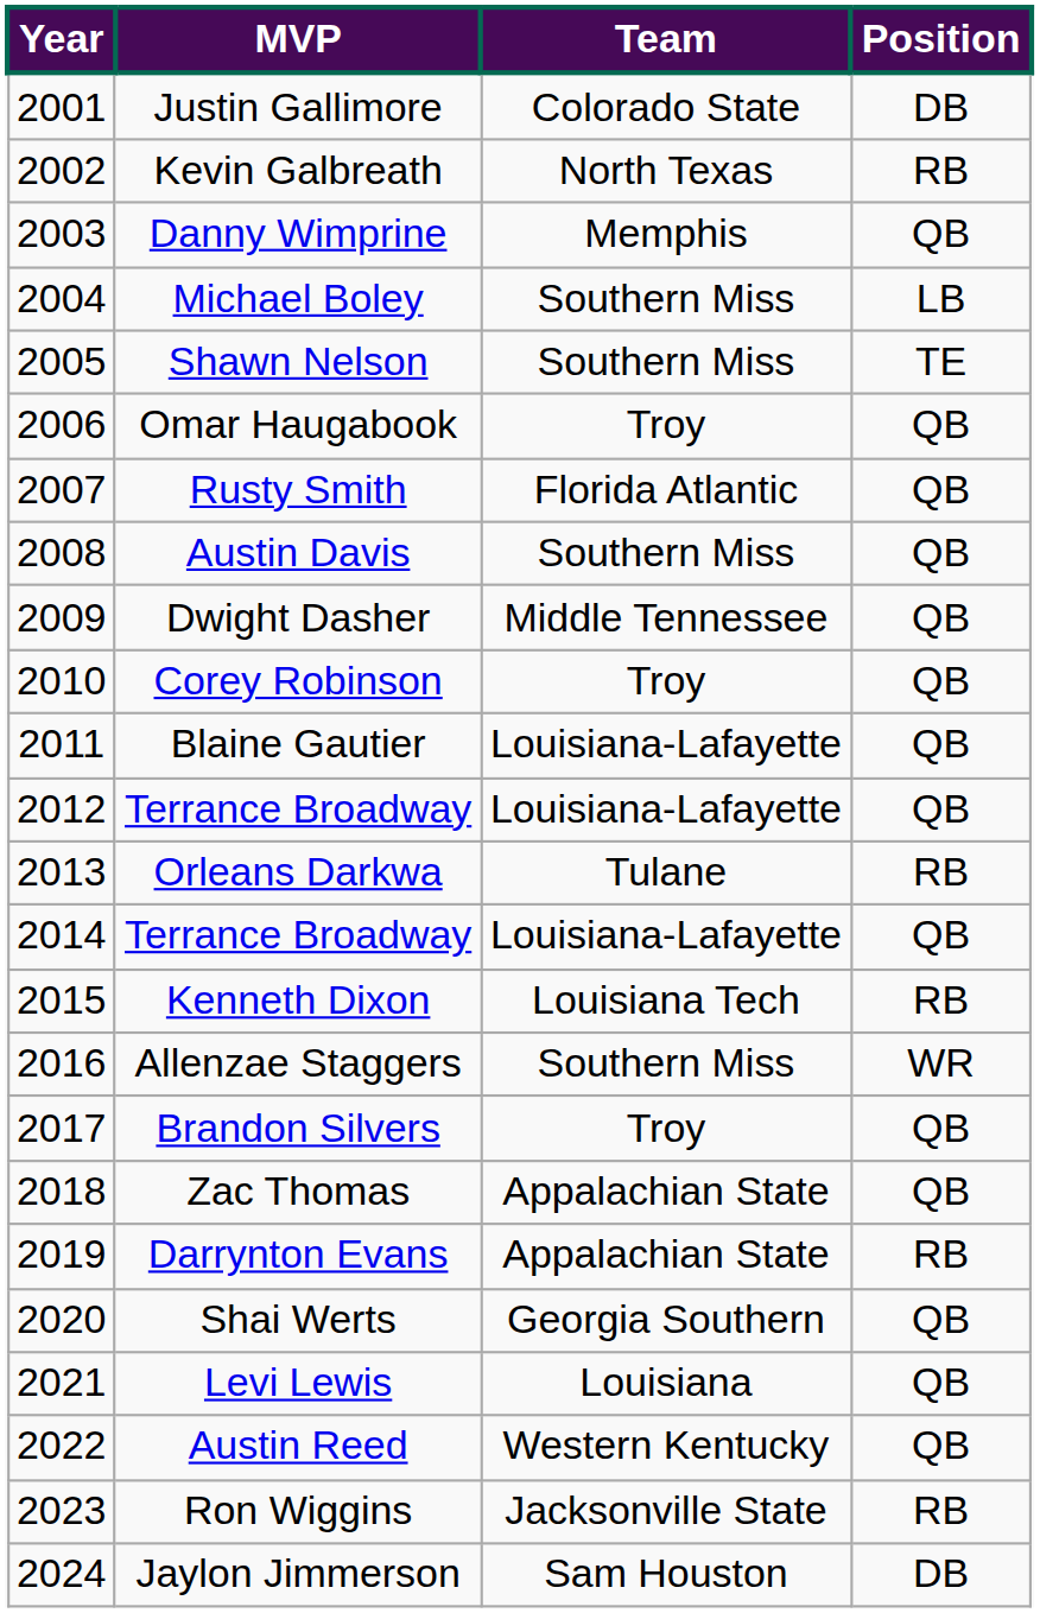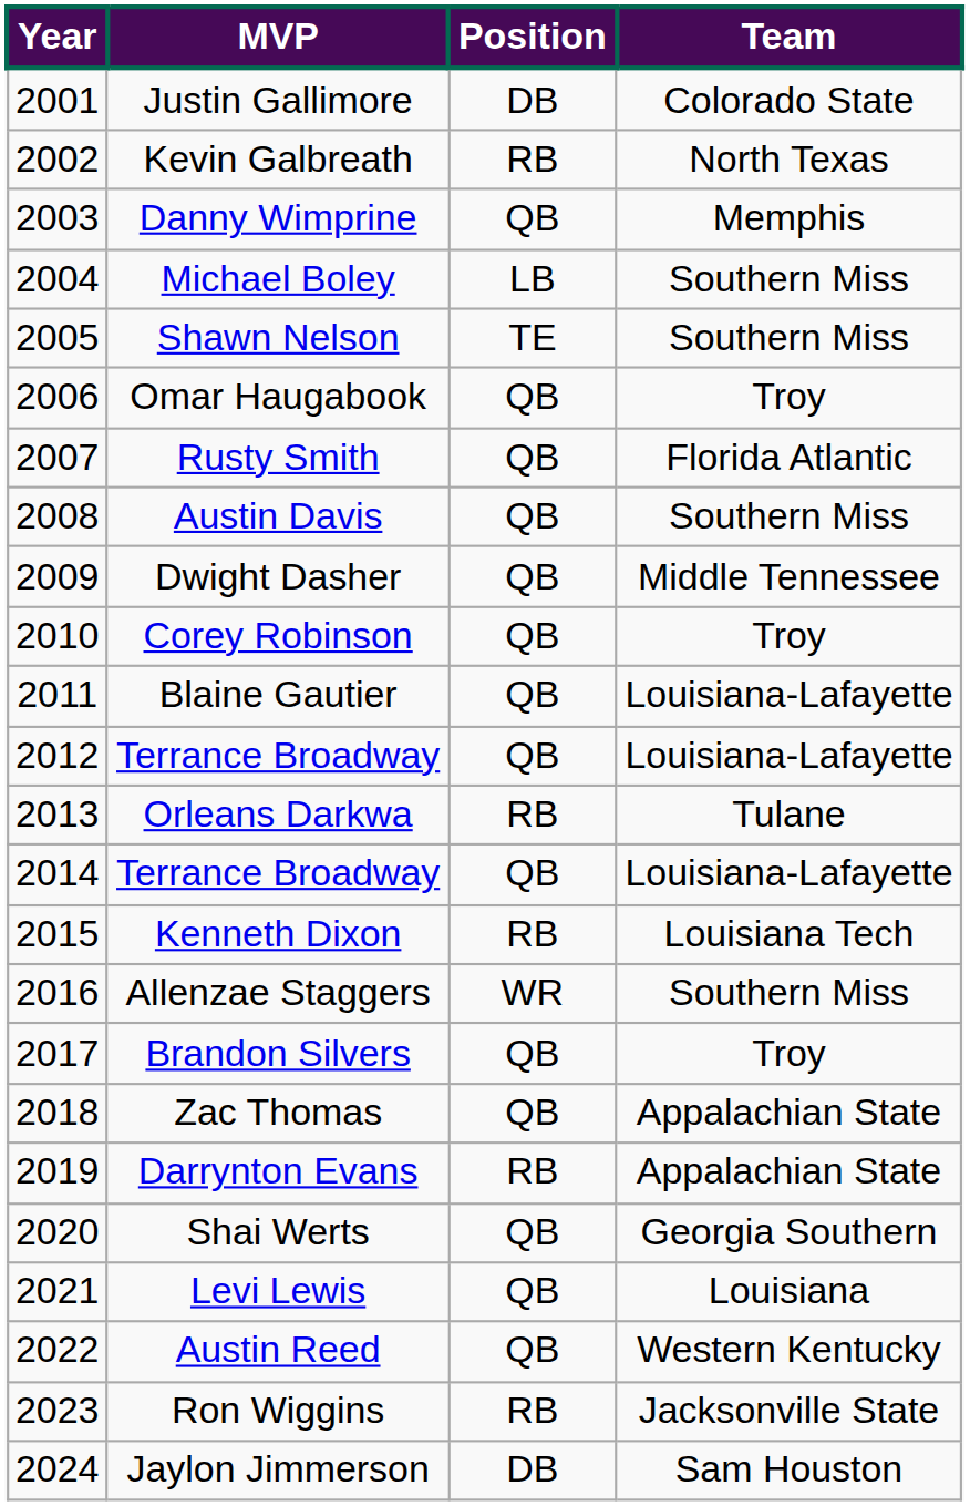columns swapped: Team <-> Position
